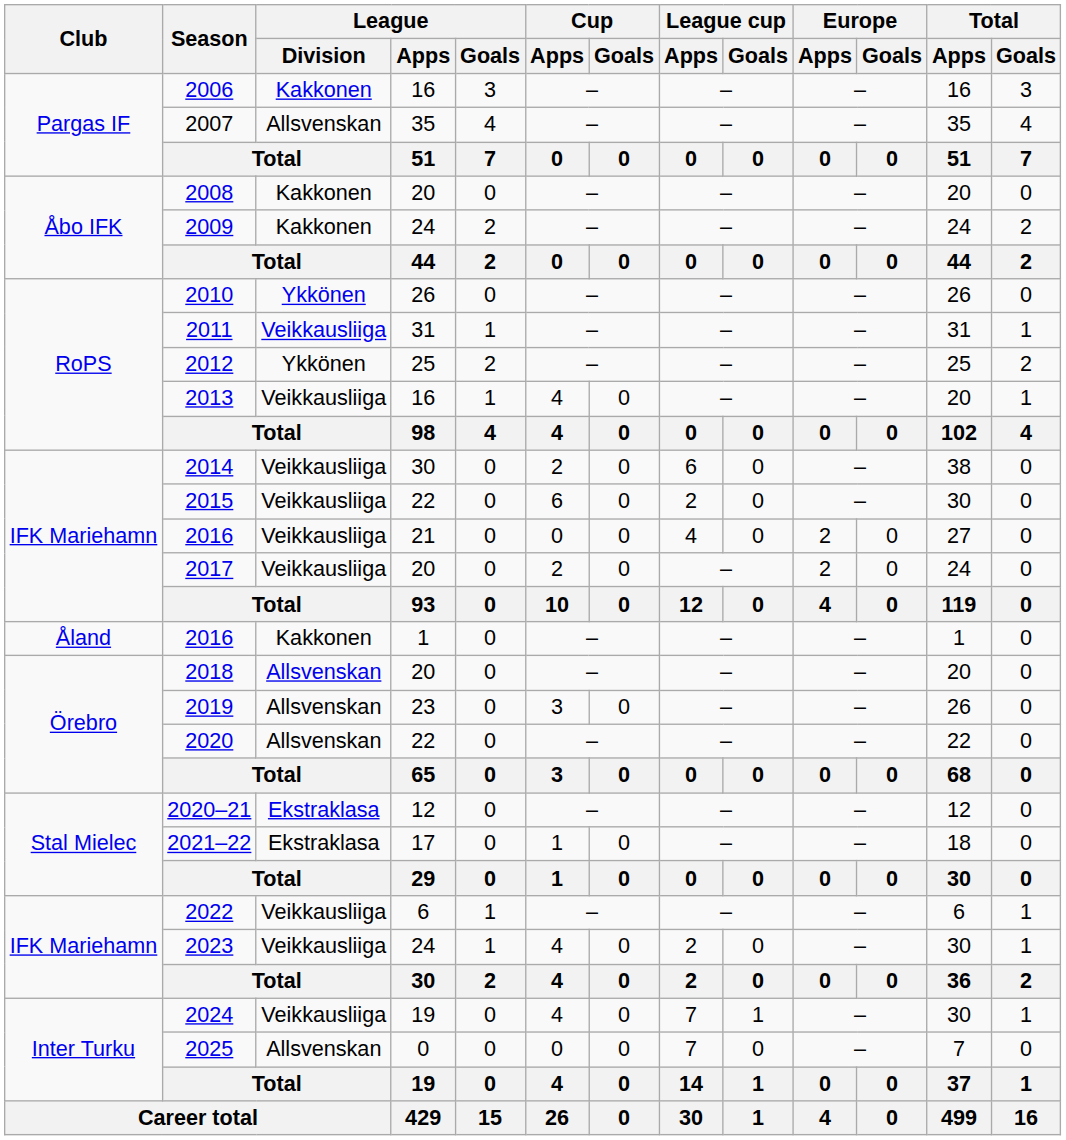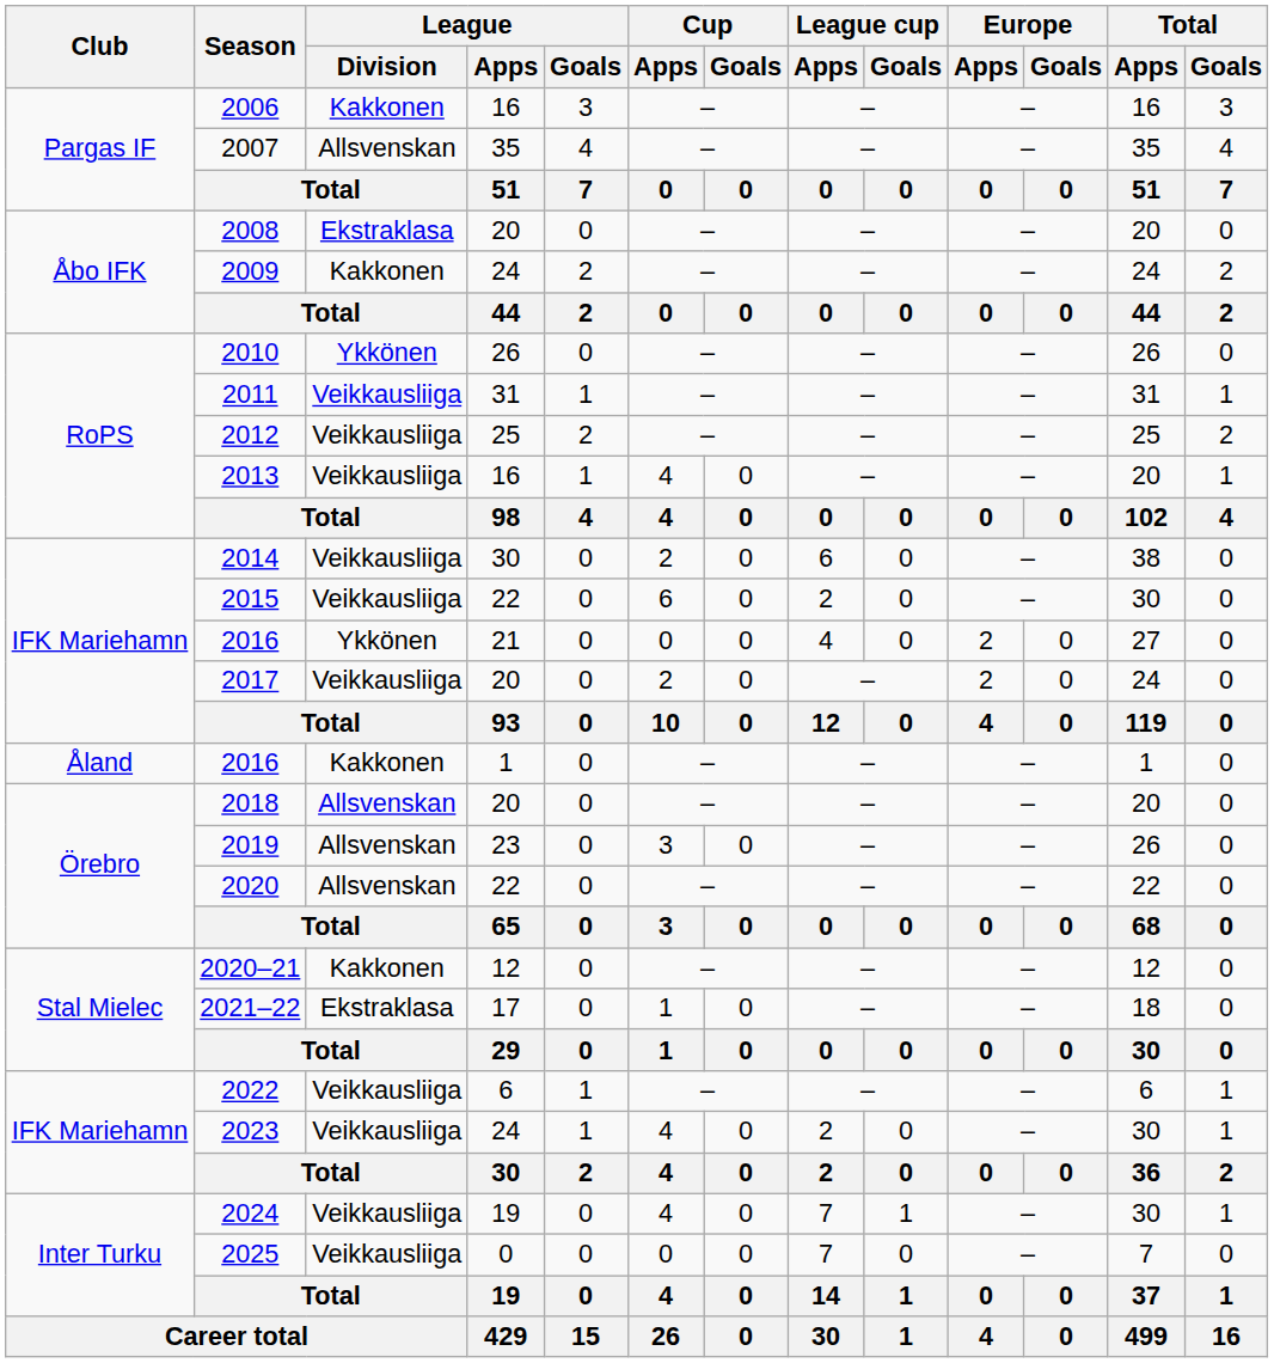2008 | League / Division: Kakkonen -> Ekstraklasa
2012 | League / Division: Ykkönen -> Veikkausliiga
2016 / 21 | League / Division: Veikkausliiga -> Ykkönen
2020–21 | League / Division: Ekstraklasa -> Kakkonen
2025 | League / Division: Allsvenskan -> Veikkausliiga
